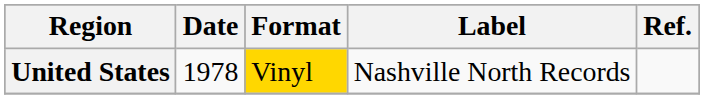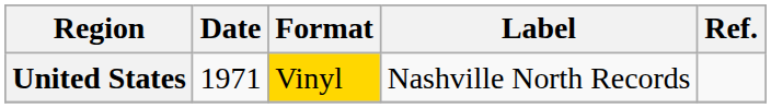United States | Date: 1978 -> 1971
